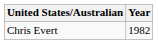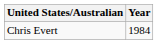Chris Evert | Year: 1982 -> 1984
